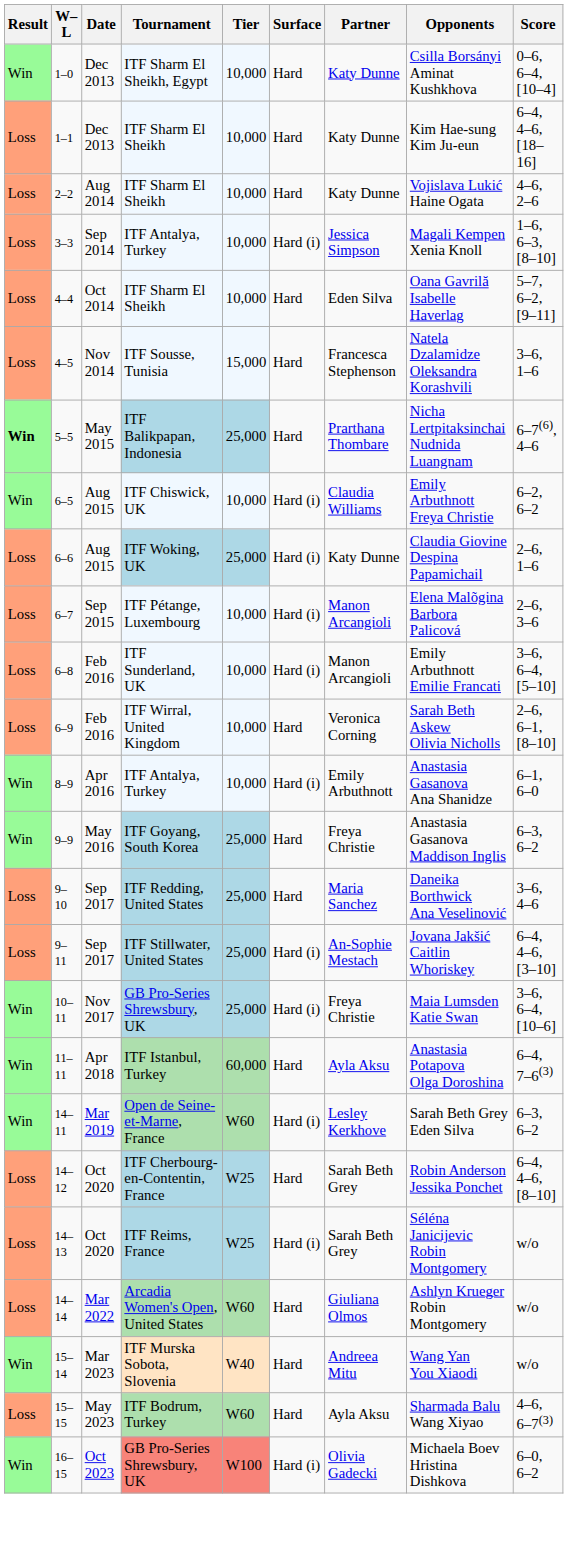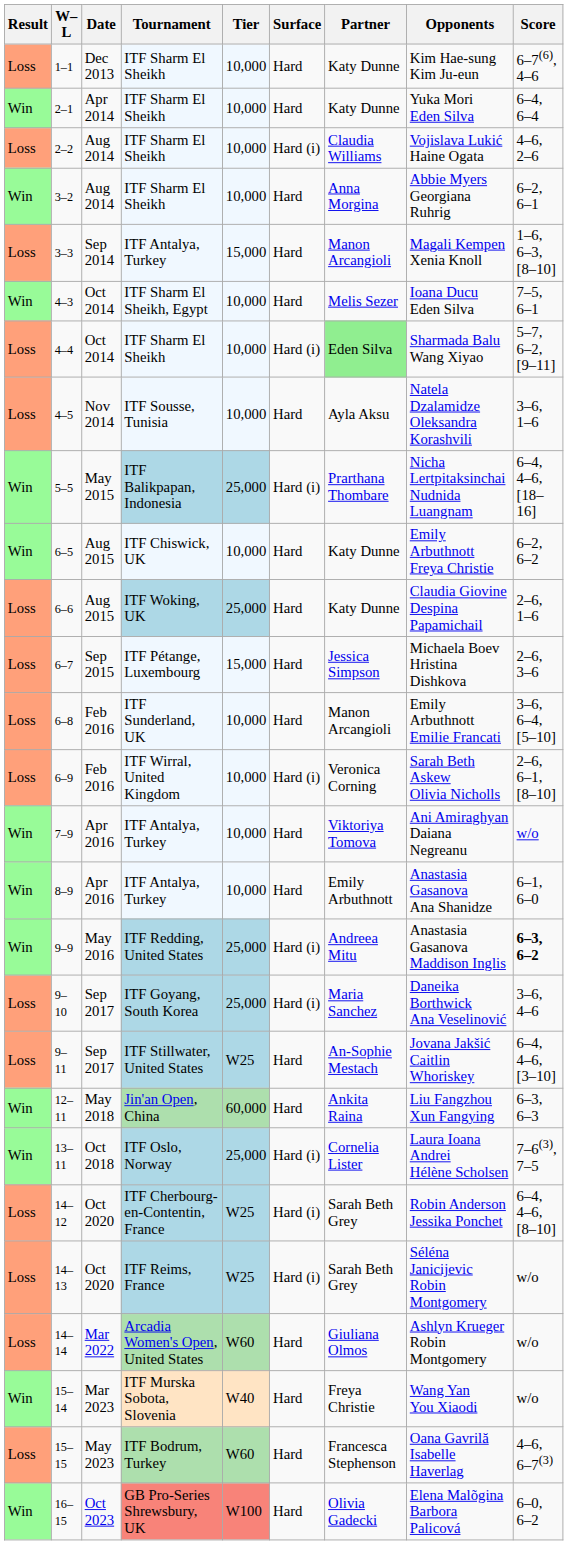- row: Win | 1–0 | Dec 2013 | ITF Sharm El Sheikh, Egypt | 10,000 | Hard | Katy Dunne | Csilla Borsányi Aminat Kushkhova | 0–6, 6–4, [10–4]
1–1 | Score: 6–4, 4–6, [18–16] -> 6–7(6), 4–6
+ row: Win | 2–1 | Apr 2014 | ITF Sharm El Sheikh | 10,000 | Hard | Katy Dunne | Yuka Mori Eden Silva | 6–4, 6–4
2–2 | Surface: Hard -> Hard (i)
2–2 | Partner: Katy Dunne -> Claudia Williams
+ row: Win | 3–2 | Aug 2014 | ITF Sharm El Sheikh | 10,000 | Hard | Anna Morgina | Abbie Myers Georgiana Ruhrig | 6–2, 6–1
3–3 | Tier: 10,000 -> 15,000
3–3 | Surface: Hard (i) -> Hard
3–3 | Partner: Jessica Simpson -> Manon Arcangioli
+ row: Win | 4–3 | Oct 2014 | ITF Sharm El Sheikh, Egypt | 10,000 | Hard | Melis Sezer | Ioana Ducu Eden Silva | 7–5, 6–1
4–4 | Surface: Hard -> Hard (i)
4–4 | Partner: no background -> lightgreen background
4–4 | Opponents: Oana Gavrilă Isabelle Haverlag -> Sharmada Balu Wang Xiyao
4–5 | Tier: 15,000 -> 10,000
4–5 | Partner: Francesca Stephenson -> Ayla Aksu
5–5 | Result: bold -> normal
5–5 | Surface: Hard -> Hard (i)
5–5 | Score: 6–7(6), 4–6 -> 6–4, 4–6, [18–16]
6–5 | Surface: Hard (i) -> Hard
6–5 | Partner: Claudia Williams -> Katy Dunne
6–6 | Surface: Hard (i) -> Hard
6–7 | Tier: 10,000 -> 15,000
6–7 | Surface: Hard (i) -> Hard
6–7 | Partner: Manon Arcangioli -> Jessica Simpson
6–7 | Opponents: Elena Malõgina Barbora Palicová -> Michaela Boev Hristina Dishkova
6–8 | Surface: Hard (i) -> Hard
6–9 | Surface: Hard -> Hard (i)
+ row: Win | 7–9 | Apr 2016 | ITF Antalya, Turkey | 10,000 | Hard | Viktoriya Tomova | Ani Amiraghyan Daiana Negreanu | w/o
8–9 | Surface: Hard (i) -> Hard
9–9 | Tournament: ITF Goyang, South Korea -> ITF Redding, United States
9–9 | Surface: Hard -> Hard (i)
9–9 | Partner: Freya Christie -> Andreea Mitu
9–9 | Score: normal -> bold
9–10 | Tournament: ITF Redding, United States -> ITF Goyang, South Korea
9–10 | Surface: Hard -> Hard (i)
9–11 | Tier: 25,000 -> W25
9–11 | Surface: Hard (i) -> Hard
- row: Win | 10–11 | Nov 2017 | GB Pro-Series Shrewsbury, UK | 25,000 | Hard (i) | Freya Christie | Maia Lumsden Katie Swan | 3–6, 6–4, [10–6]
- row: Win | 11–11 | Apr 2018 | ITF Istanbul, Turkey | 60,000 | Hard | Ayla Aksu | Anastasia Potapova Olga Doroshina | 6–4, 7–6(3)
+ row: Win | 12–11 | May 2018 | Jin'an Open, China | 60,000 | Hard | Ankita Raina | Liu Fangzhou Xun Fangying | 6–3, 6–3
+ row: Win | 13–11 | Oct 2018 | ITF Oslo, Norway | 25,000 | Hard (i) | Cornelia Lister | Laura Ioana Andrei Hélène Scholsen | 7–6(3), 7–5
- row: Win | 14–11 | Mar 2019 | Open de Seine-et-Marne, France | W60 | Hard (i) | Lesley Kerkhove | Sarah Beth Grey Eden Silva | 6–3, 6–2
14–12 | Surface: Hard -> Hard (i)
15–14 | Partner: Andreea Mitu -> Freya Christie
15–15 | Partner: Ayla Aksu -> Francesca Stephenson
15–15 | Opponents: Sharmada Balu Wang Xiyao -> Oana Gavrilă Isabelle Haverlag
16–15 | Surface: Hard (i) -> Hard
16–15 | Opponents: Michaela Boev Hristina Dishkova -> Elena Malõgina Barbora Palicová
